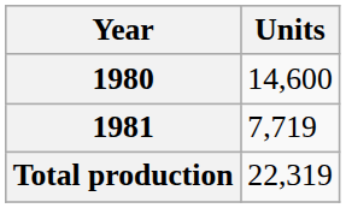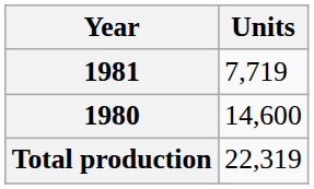rows swapped: 1980 <-> 1981
